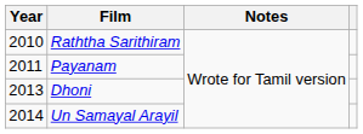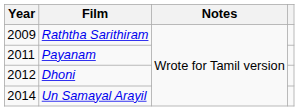Raththa Sarithiram | Year: 2010 -> 2009
Dhoni | Year: 2013 -> 2012
